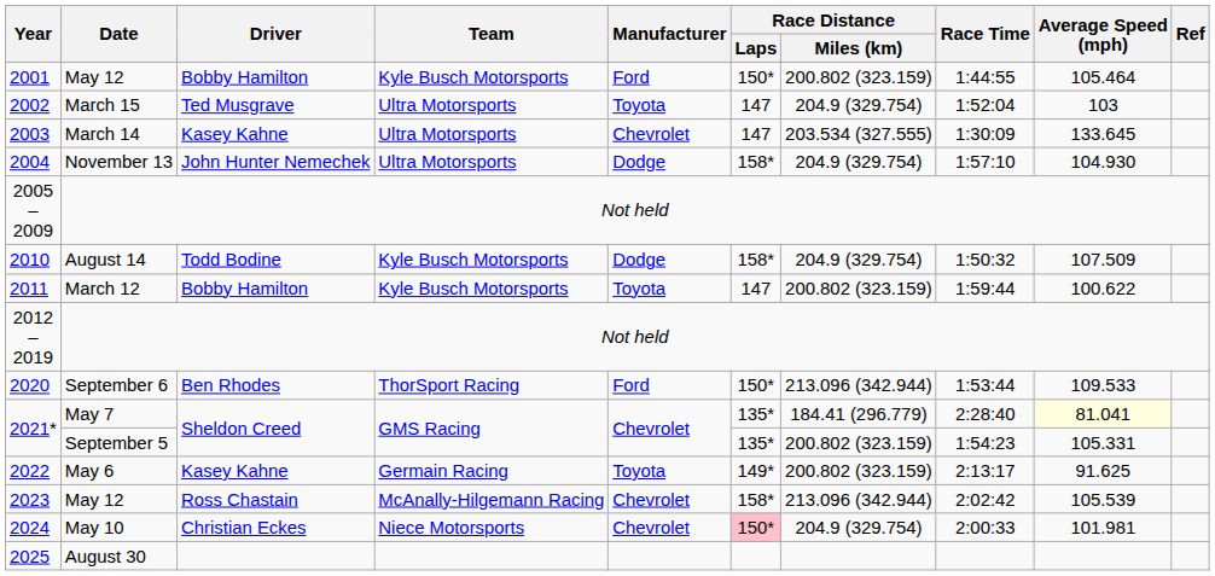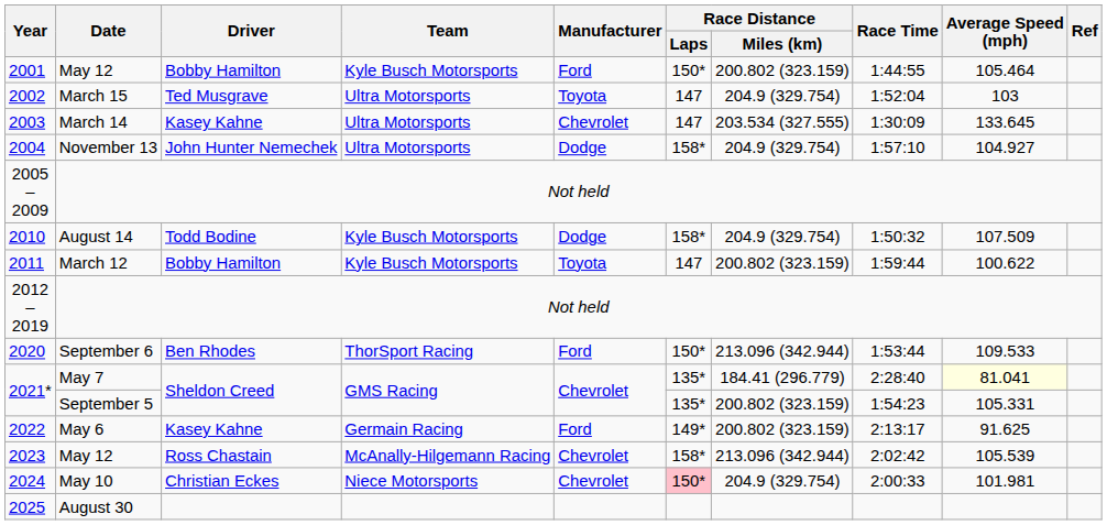2004 | Average Speed (mph): 104.930 -> 104.927
2022 | Manufacturer: Toyota -> Ford
